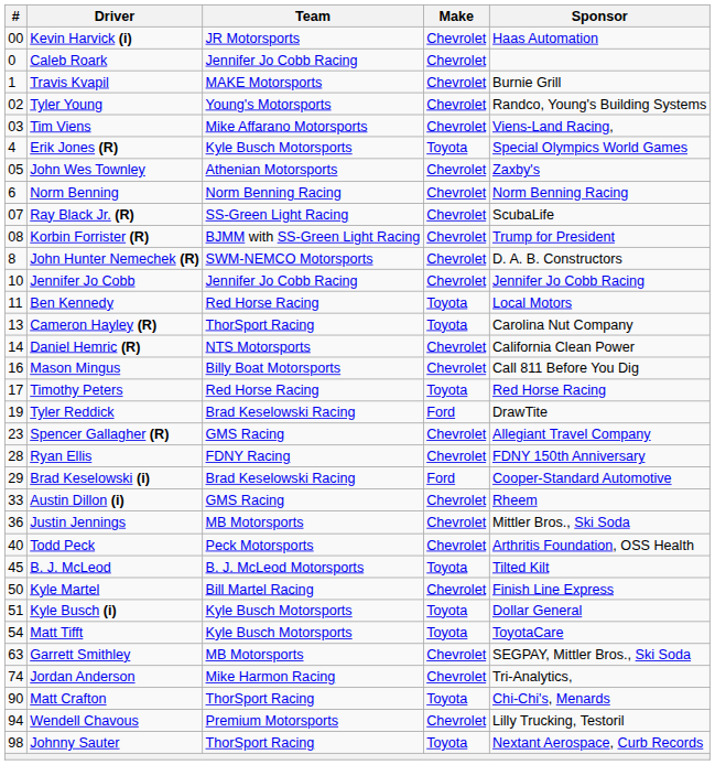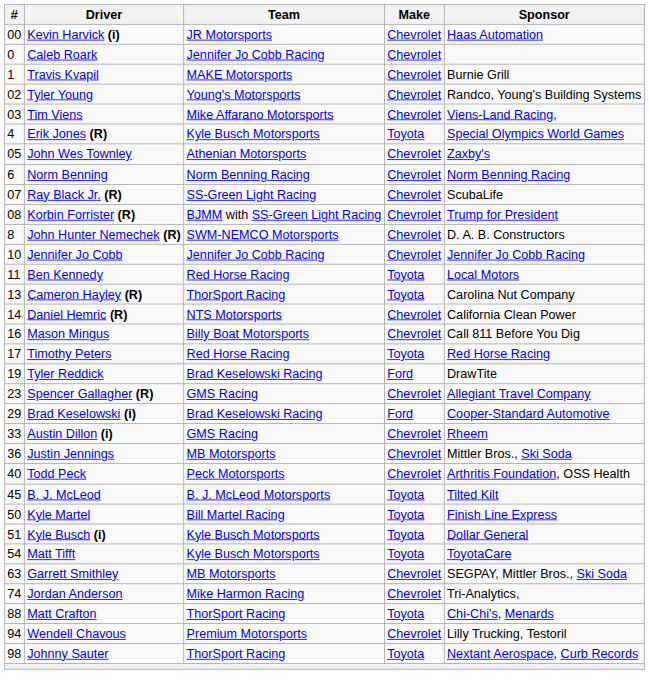- row: 28 | Ryan Ellis | FDNY Racing | Chevrolet | FDNY 150th Anniversary
Kyle Martel | Make: Chevrolet -> Toyota
Matt Crafton | #: 90 -> 88
